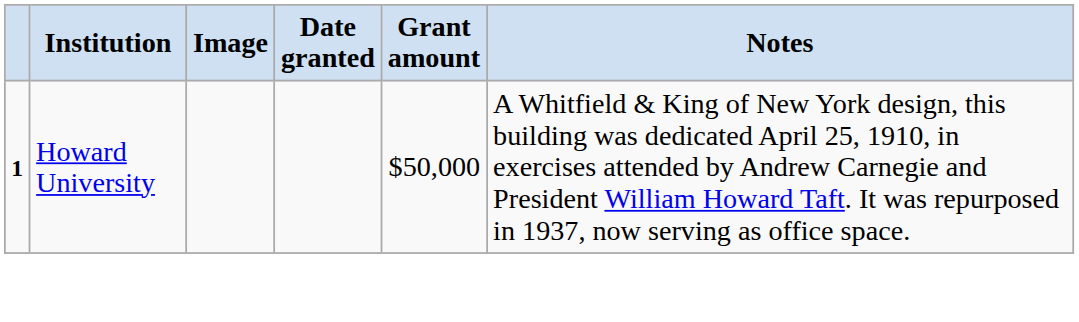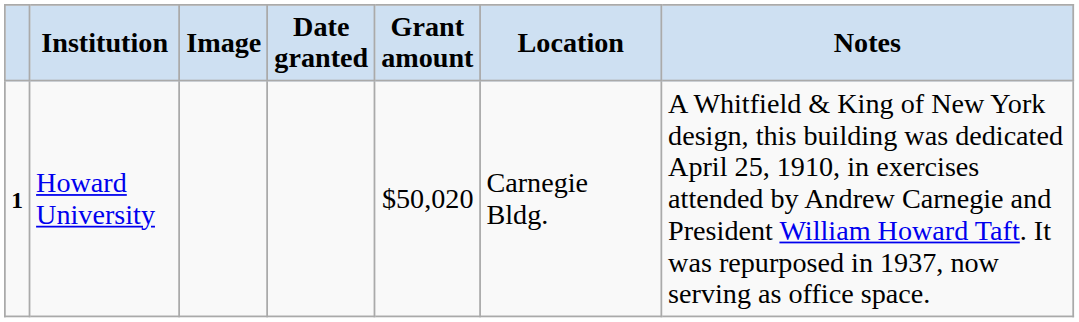+ column: Location | Carnegie Bldg.
Howard University | Grant amount: $50,000 -> $50,020
